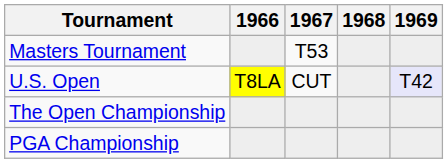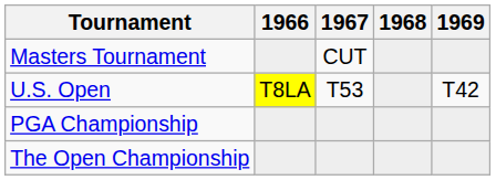Masters Tournament | 1967: T53 -> CUT
U.S. Open | 1967: CUT -> T53
U.S. Open | 1969: lavender background -> no background
rows swapped: The Open Championship <-> PGA Championship
